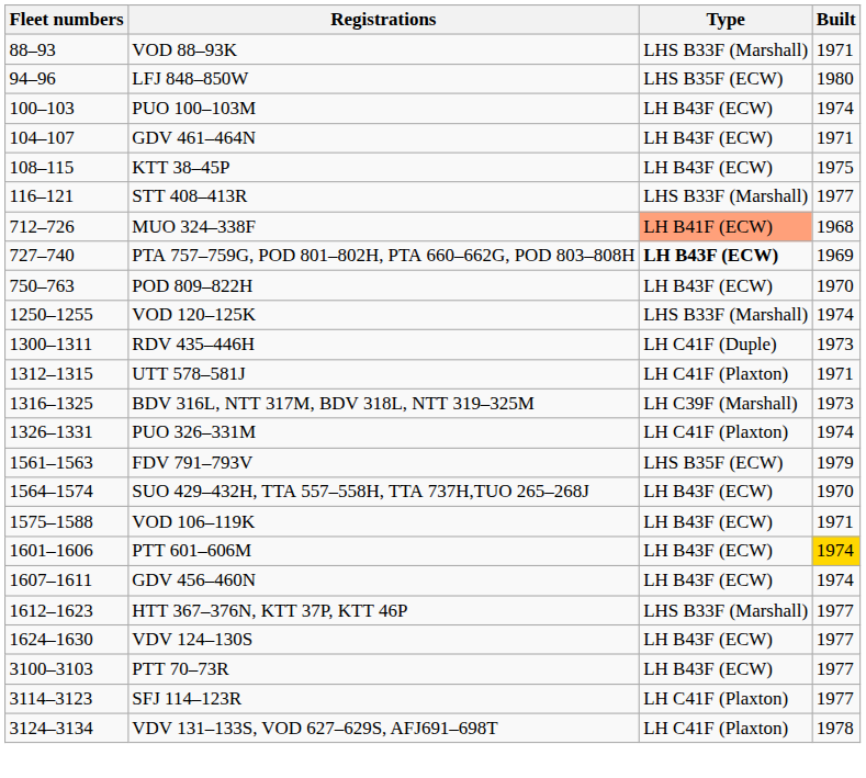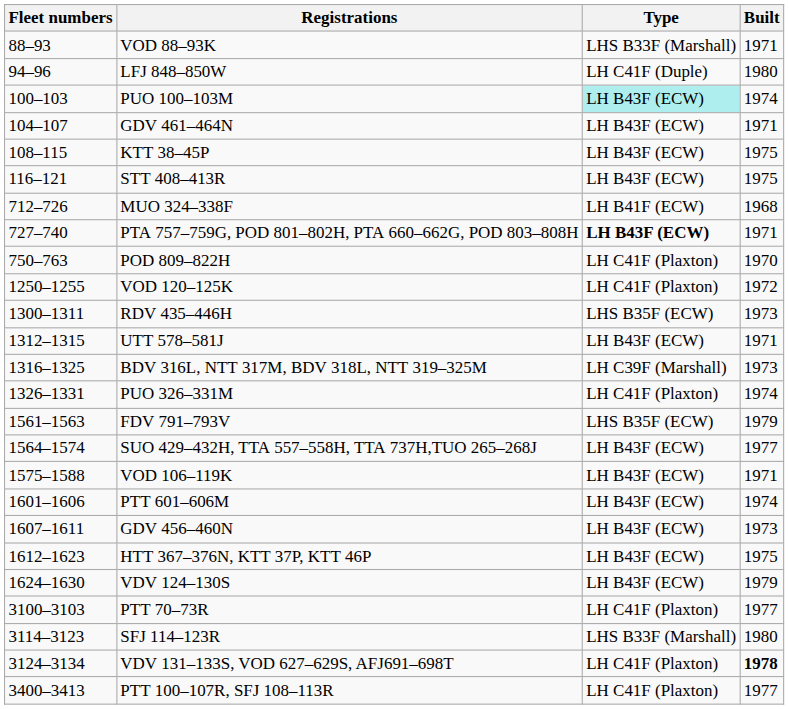LFJ 848–850W | Type: LHS B35F (ECW) -> LH C41F (Duple)
PUO 100–103M | Type: no background -> paleturquoise background
STT 408–413R | Type: LHS B33F (Marshall) -> LH B43F (ECW)
STT 408–413R | Built: 1977 -> 1975
MUO 324–338F | Type: lightsalmon background -> no background
PTA 757–759G, POD 801–802H, PTA 660–662G, POD 803–808H | Built: 1969 -> 1971
POD 809–822H | Type: LH B43F (ECW) -> LH C41F (Plaxton)
VOD 120–125K | Type: LHS B33F (Marshall) -> LH C41F (Plaxton)
VOD 120–125K | Built: 1974 -> 1972
RDV 435–446H | Type: LH C41F (Duple) -> LHS B35F (ECW)
UTT 578–581J | Type: LH C41F (Plaxton) -> LH B43F (ECW)
SUO 429–432H, TTA 557–558H, TTA 737H,TUO 265–268J | Built: 1970 -> 1977
PTT 601–606M | Built: gold background -> no background
GDV 456–460N | Built: 1974 -> 1973
HTT 367–376N, KTT 37P, KTT 46P | Type: LHS B33F (Marshall) -> LH B43F (ECW)
HTT 367–376N, KTT 37P, KTT 46P | Built: 1977 -> 1975
VDV 124–130S | Built: 1977 -> 1979
PTT 70–73R | Type: LH B43F (ECW) -> LH C41F (Plaxton)
SFJ 114–123R | Type: LH C41F (Plaxton) -> LHS B33F (Marshall)
SFJ 114–123R | Built: 1977 -> 1980
VDV 131–133S, VOD 627–629S, AFJ691–698T | Built: normal -> bold
+ row: 3400–3413 | PTT 100–107R, SFJ 108–113R | LH C41F (Plaxton) | 1977
